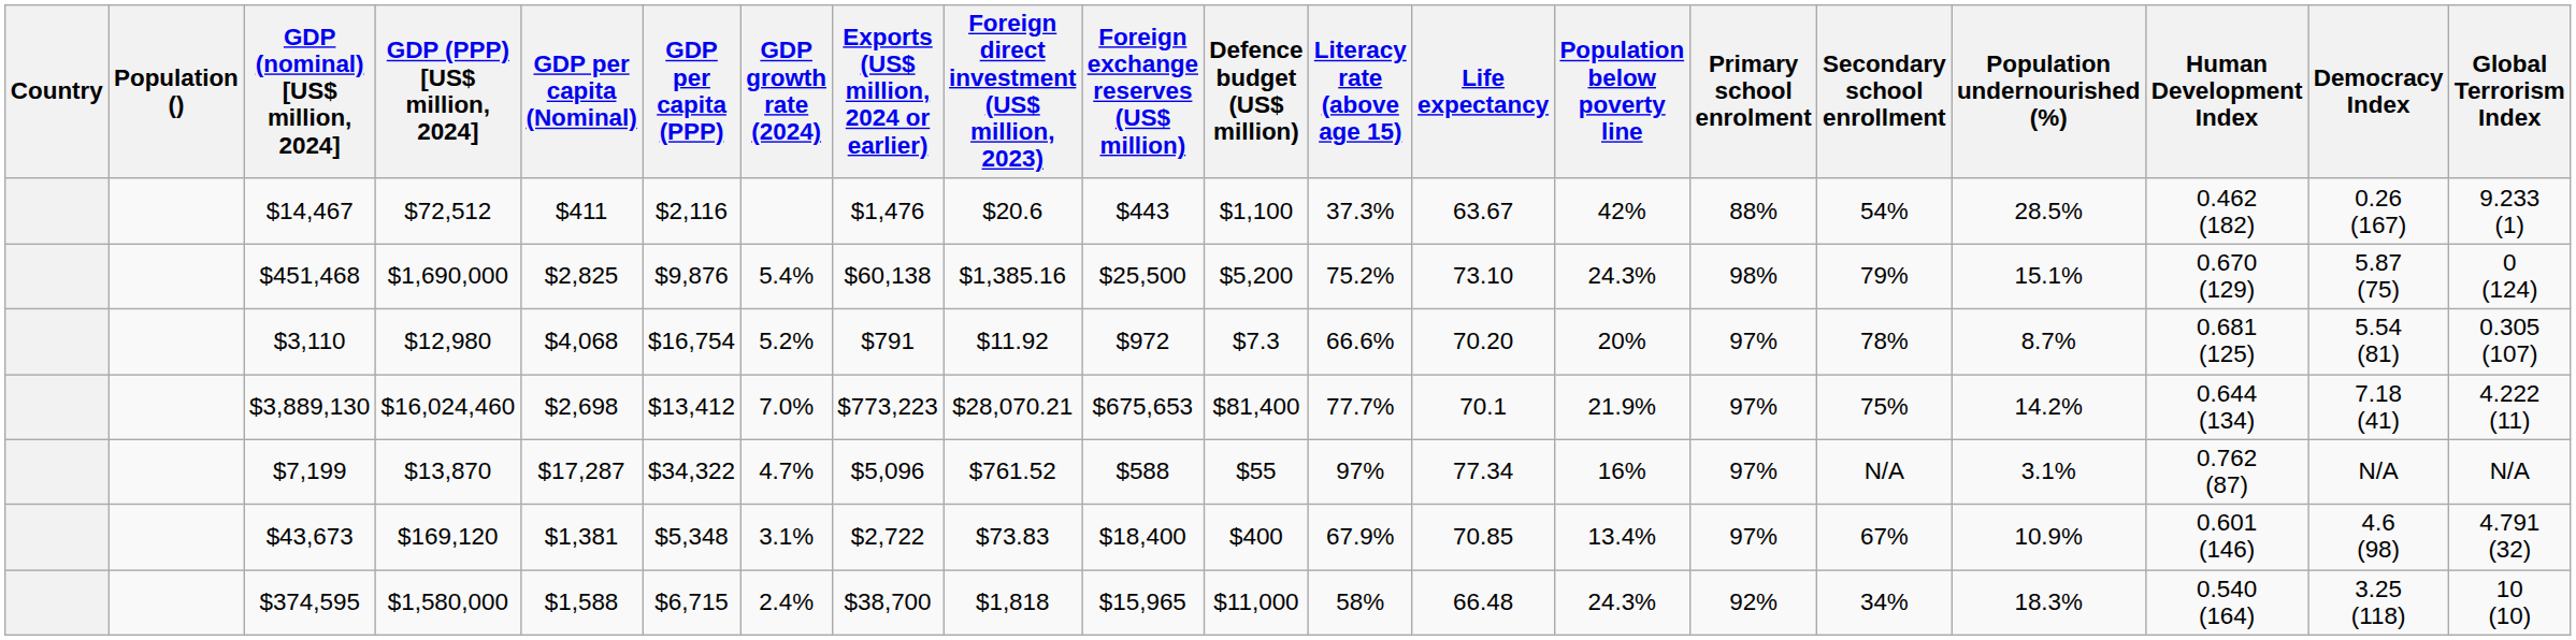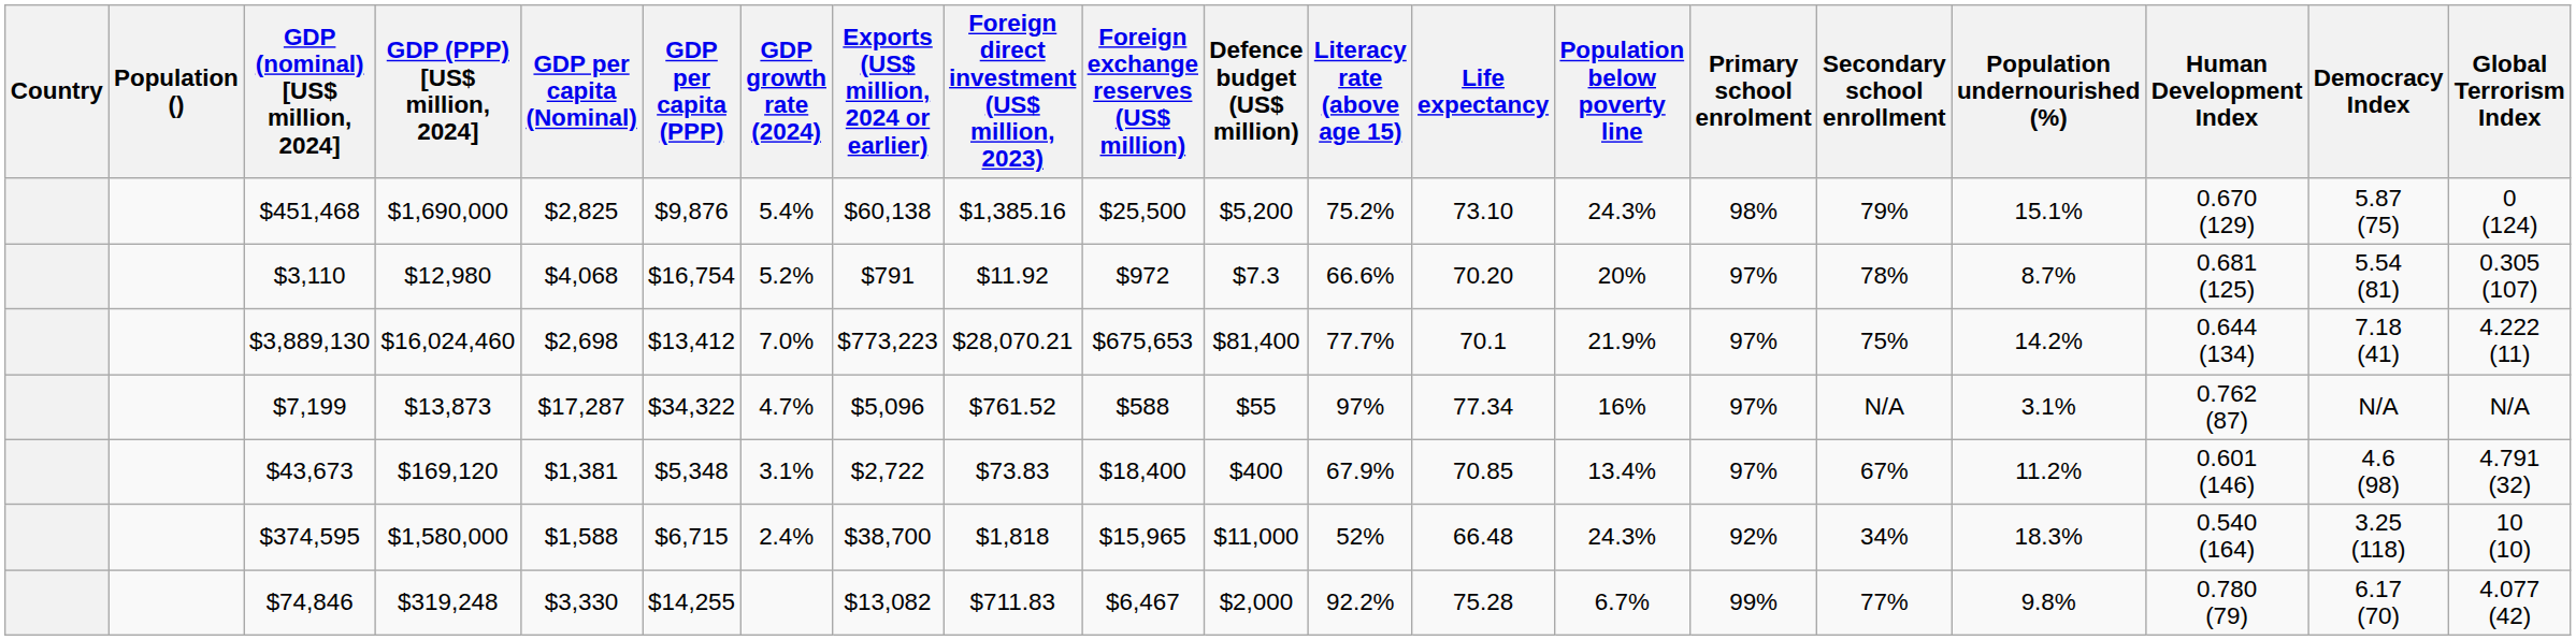- row: $14,467 | $72,512 | $411 | $2,116 | $1,476 | $20.6 | $443 | $1,100 | 37.3% | 63.67 | 42% | 88% | 54% | 28.5% | 0.462 (182) | 0.26 (167) | 9.233 (1)
$7,199 | GDP (PPP) [US$ million, 2024]: $13,870 -> $13,873
$43,673 | Population undernourished (%): 10.9% -> 11.2%
$374,595 | Literacy rate (above age 15): 58% -> 52%
+ row: $74,846 | $319,248 | $3,330 | $14,255 | $13,082 | $711.83 | $6,467 | $2,000 | 92.2% | 75.28 | 6.7% | 99% | 77% | 9.8% | 0.780 (79) | 6.17 (70) | 4.077 (42)
